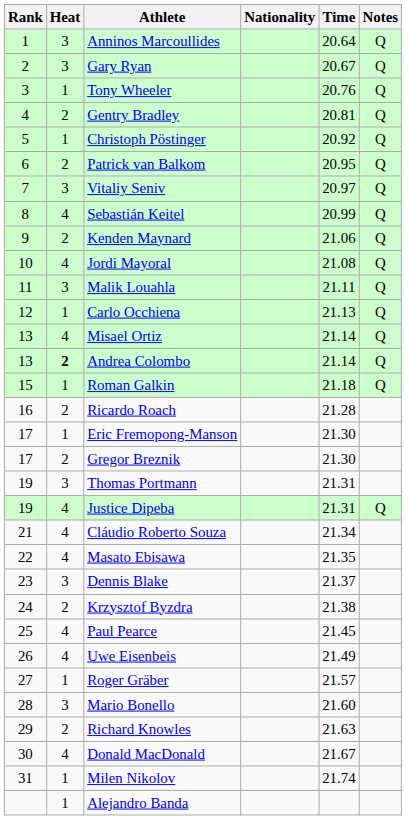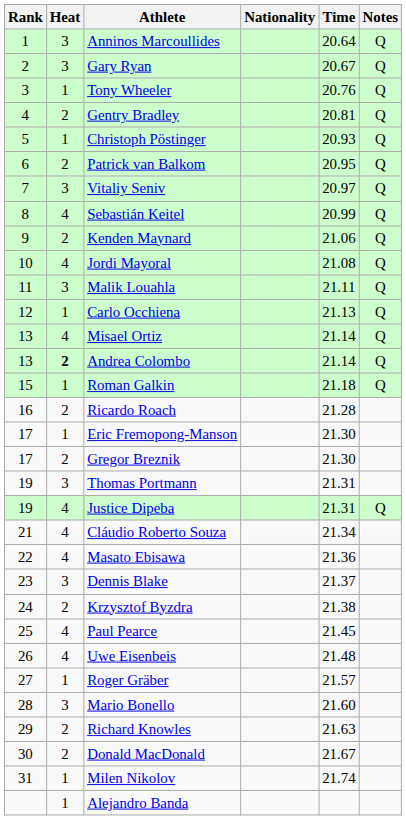Christoph Pöstinger | Time: 20.92 -> 20.93
Masato Ebisawa | Time: 21.35 -> 21.36
Uwe Eisenbeis | Time: 21.49 -> 21.48
Donald MacDonald | Heat: 4 -> 2
